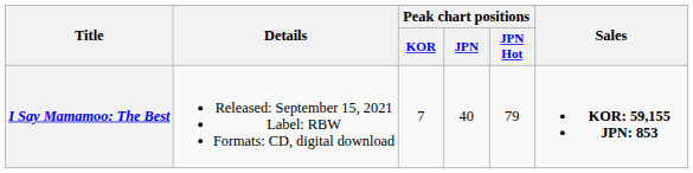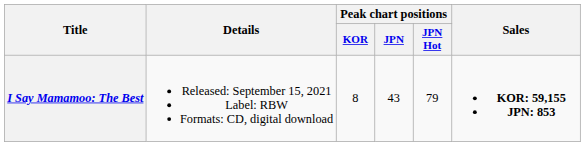I Say Mamamoo: The Best | Peak chart positions / KOR: 7 -> 8
I Say Mamamoo: The Best | Peak chart positions / JPN: 40 -> 43
